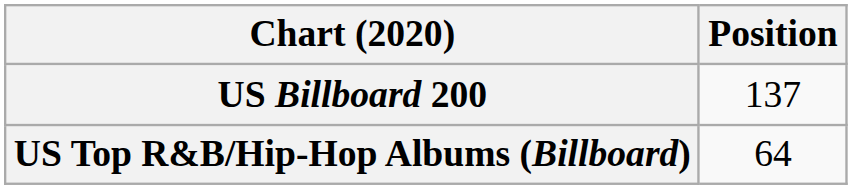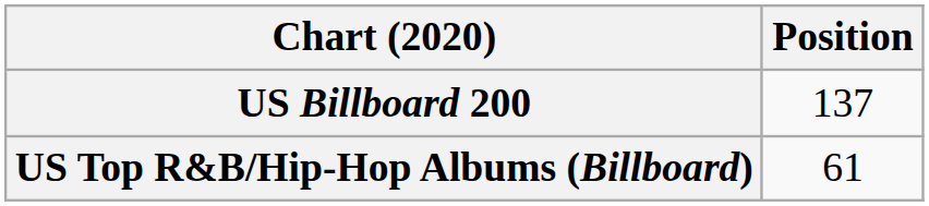US Top R&B/Hip-Hop Albums (Billboard) | Position: 64 -> 61
